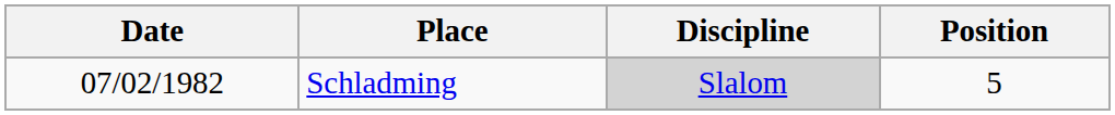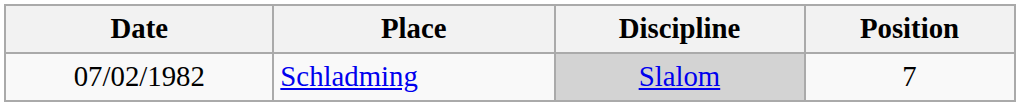Schladming | Position: 5 -> 7
